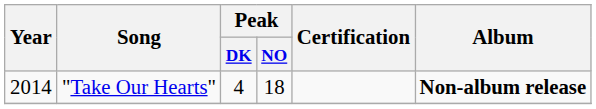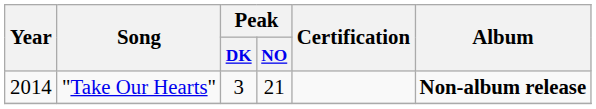"Take Our Hearts" | Peak / DK: 4 -> 3
"Take Our Hearts" | Peak / NO: 18 -> 21
